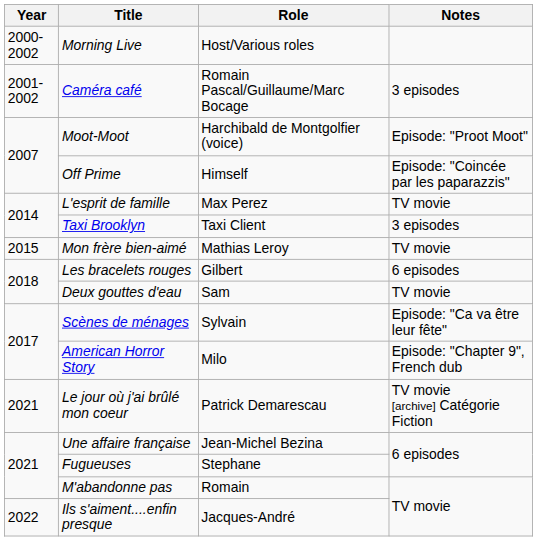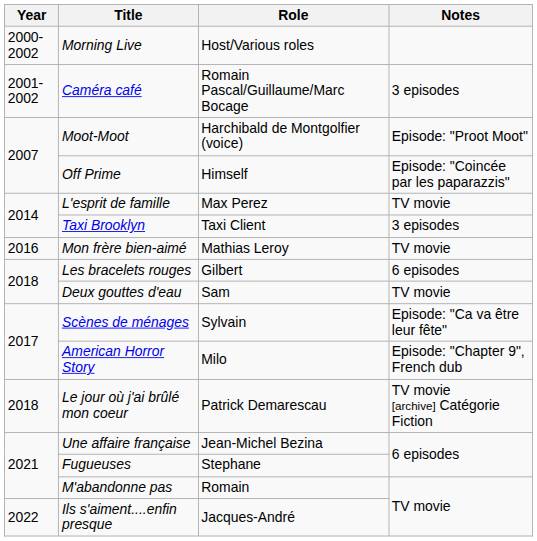Mon frère bien-aimé | Year: 2015 -> 2016
Le jour où j'ai brûlé mon coeur | Year: 2021 -> 2018
